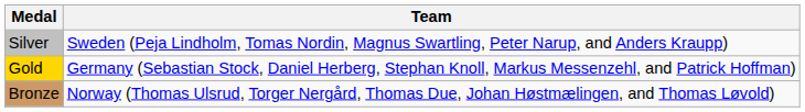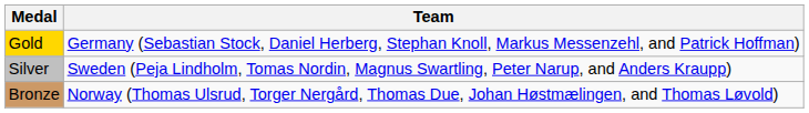rows swapped: Gold <-> Silver
